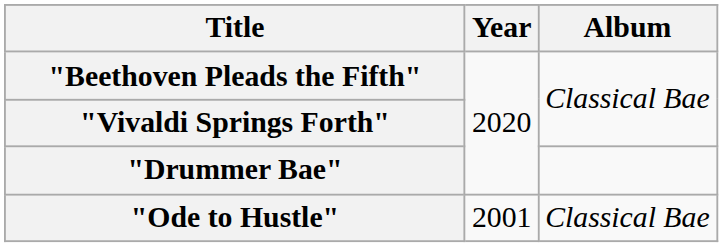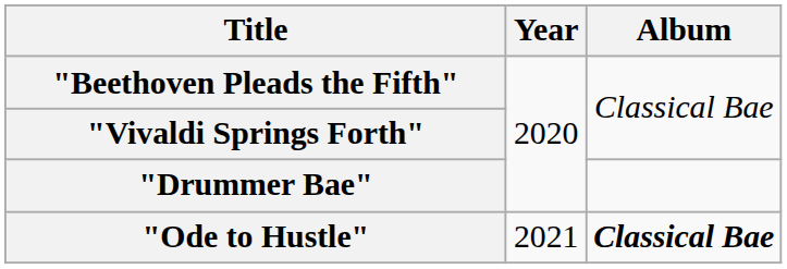"Ode to Hustle" | Year: 2001 -> 2021
"Ode to Hustle" | Album: normal -> bold
